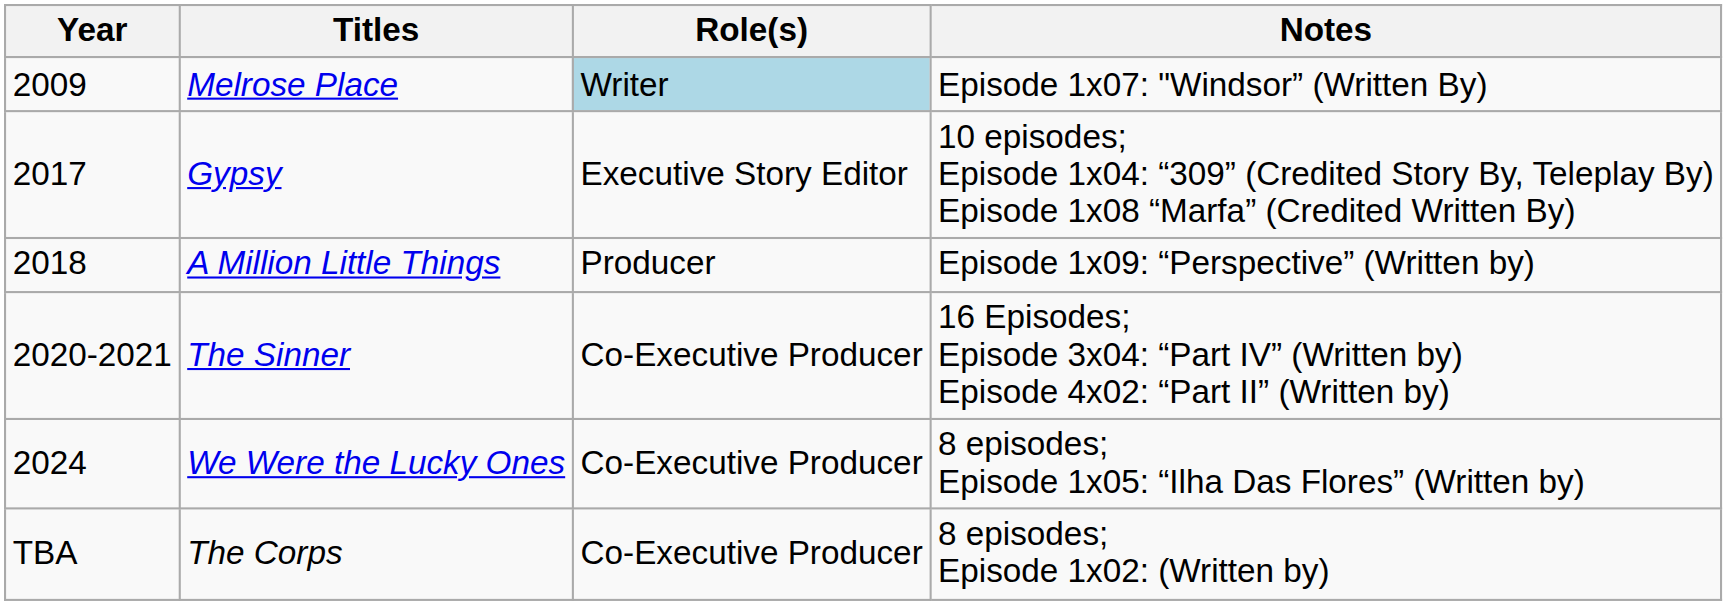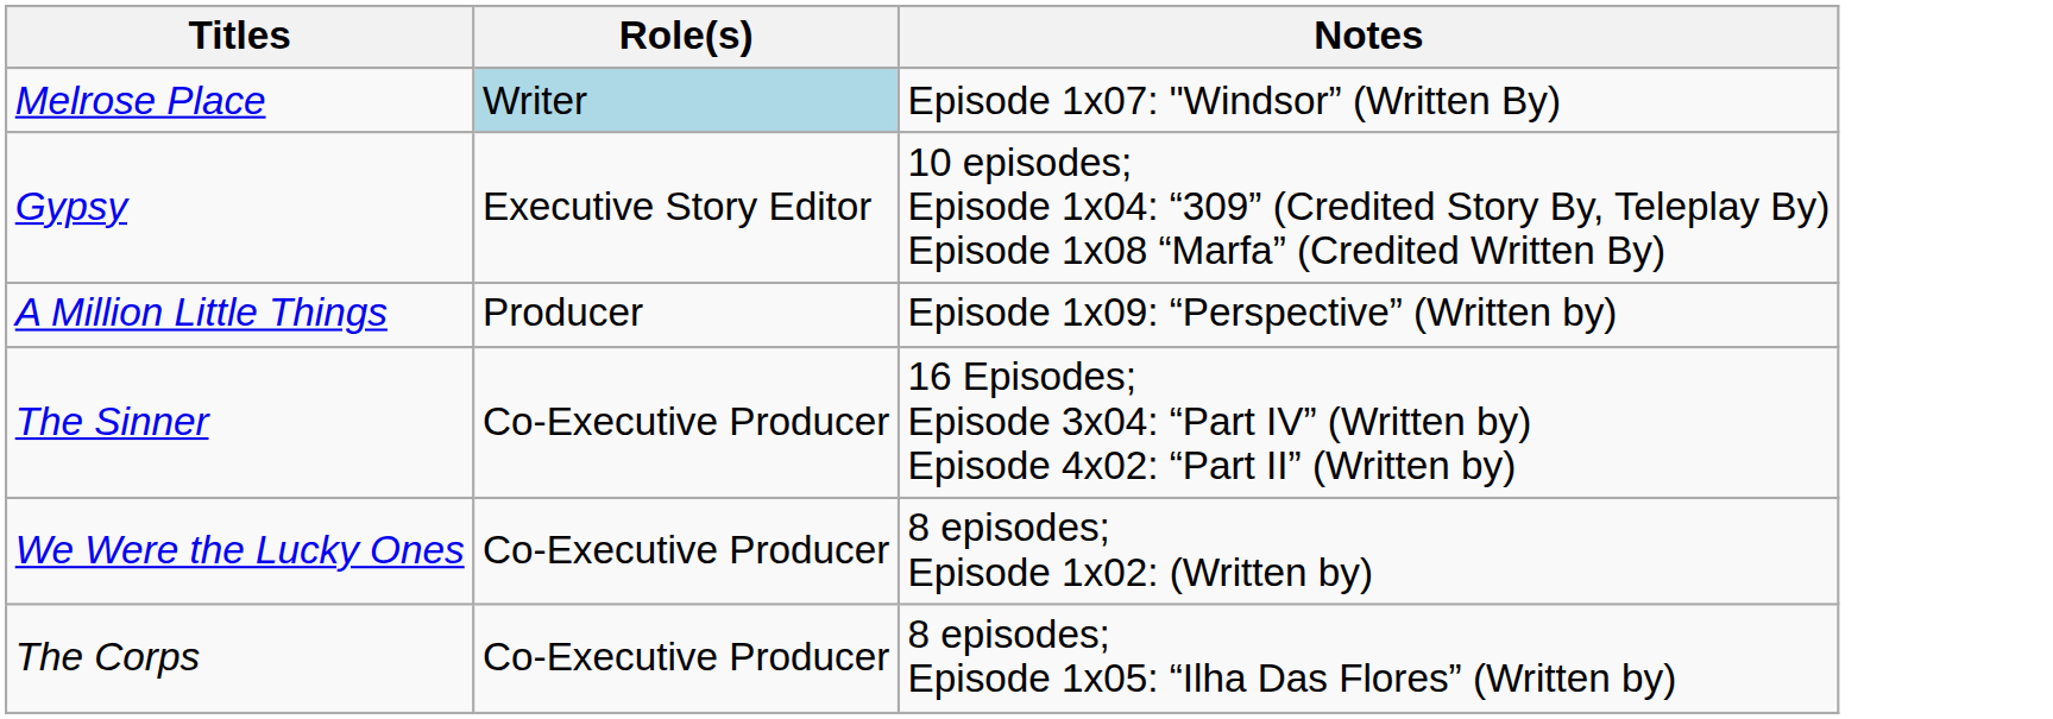- column: Year | 2009 | 2017 | 2018 | 2020-2021 | 2024 | TBA
We Were the Lucky Ones | Notes: 8 episodes; Episode 1x05: “Ilha Das Flores” (Written by) -> 8 episodes; Episode 1x02: (Written by)
The Corps | Notes: 8 episodes; Episode 1x02: (Written by) -> 8 episodes; Episode 1x05: “Ilha Das Flores” (Written by)
